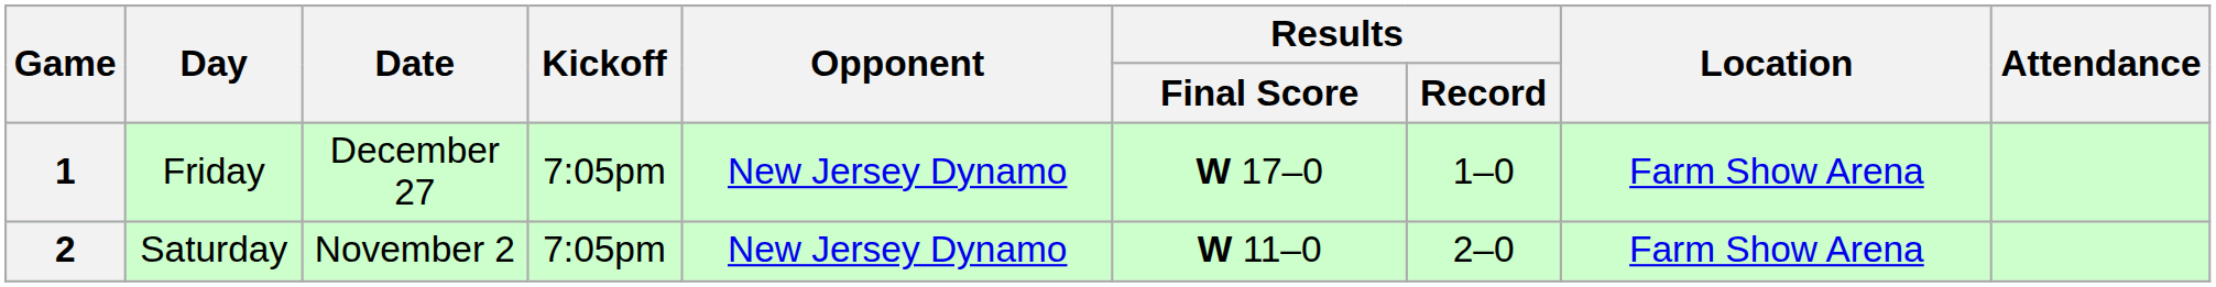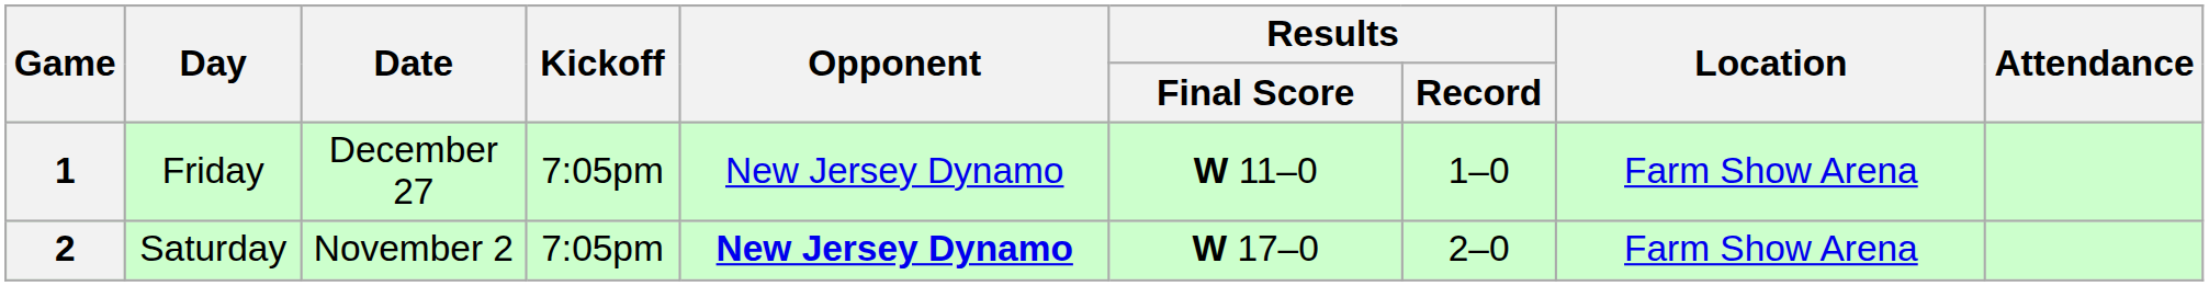1 | Results / Final Score: W 17–0 -> W 11–0
2 | Opponent: normal -> bold
2 | Results / Final Score: W 11–0 -> W 17–0
